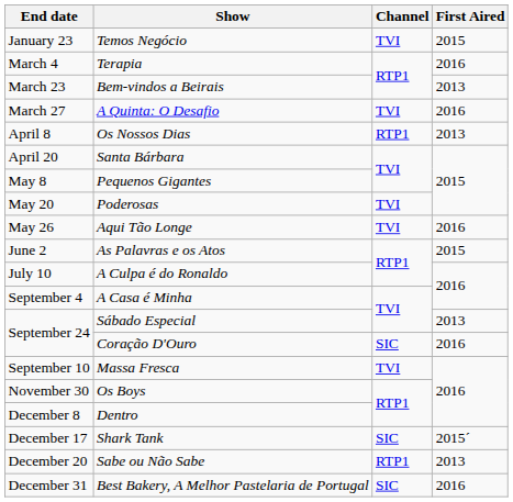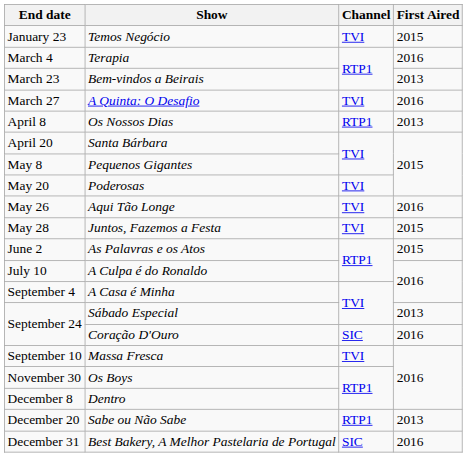+ row: May 28 | Juntos, Fazemos a Festa | TVI | 2015
- row: December 17 | Shark Tank | SIC | 2015´
